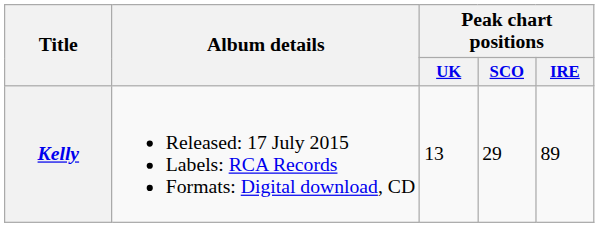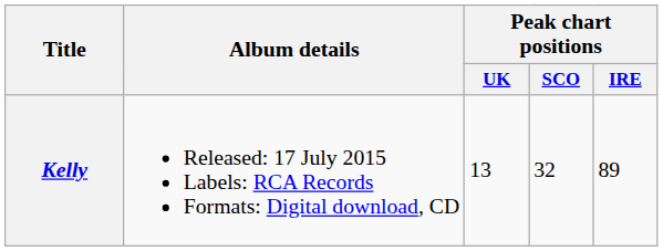Kelly | Peak chart positions / SCO: 29 -> 32
